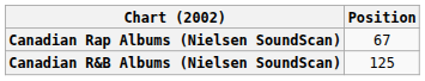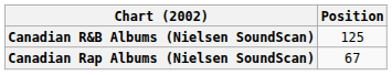rows swapped: Canadian R&B Albums (Nielsen SoundScan) <-> Canadian Rap Albums (Nielsen SoundScan)
